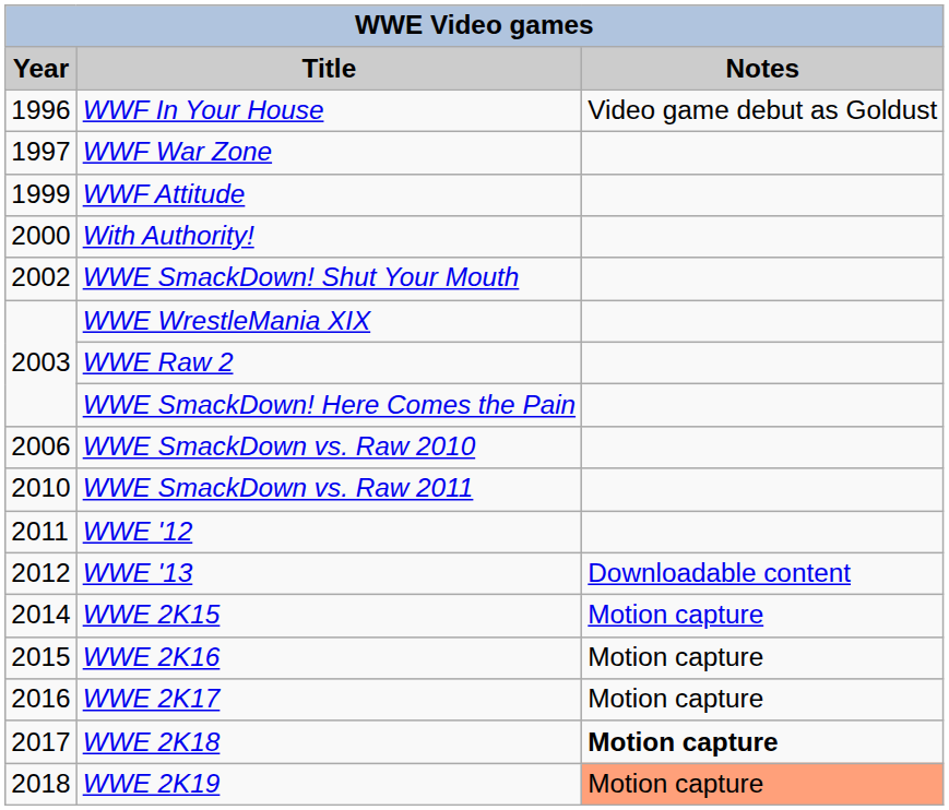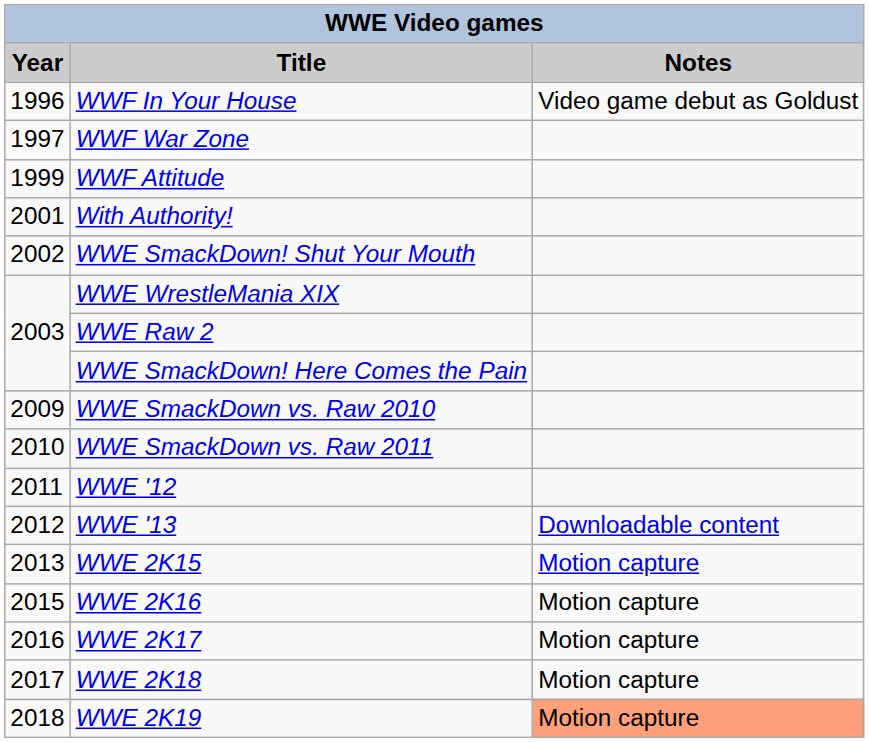With Authority! | Year: 2000 -> 2001
WWE SmackDown vs. Raw 2010 | Year: 2006 -> 2009
WWE 2K15 | Year: 2014 -> 2013
WWE 2K18 | Notes: bold -> normal
